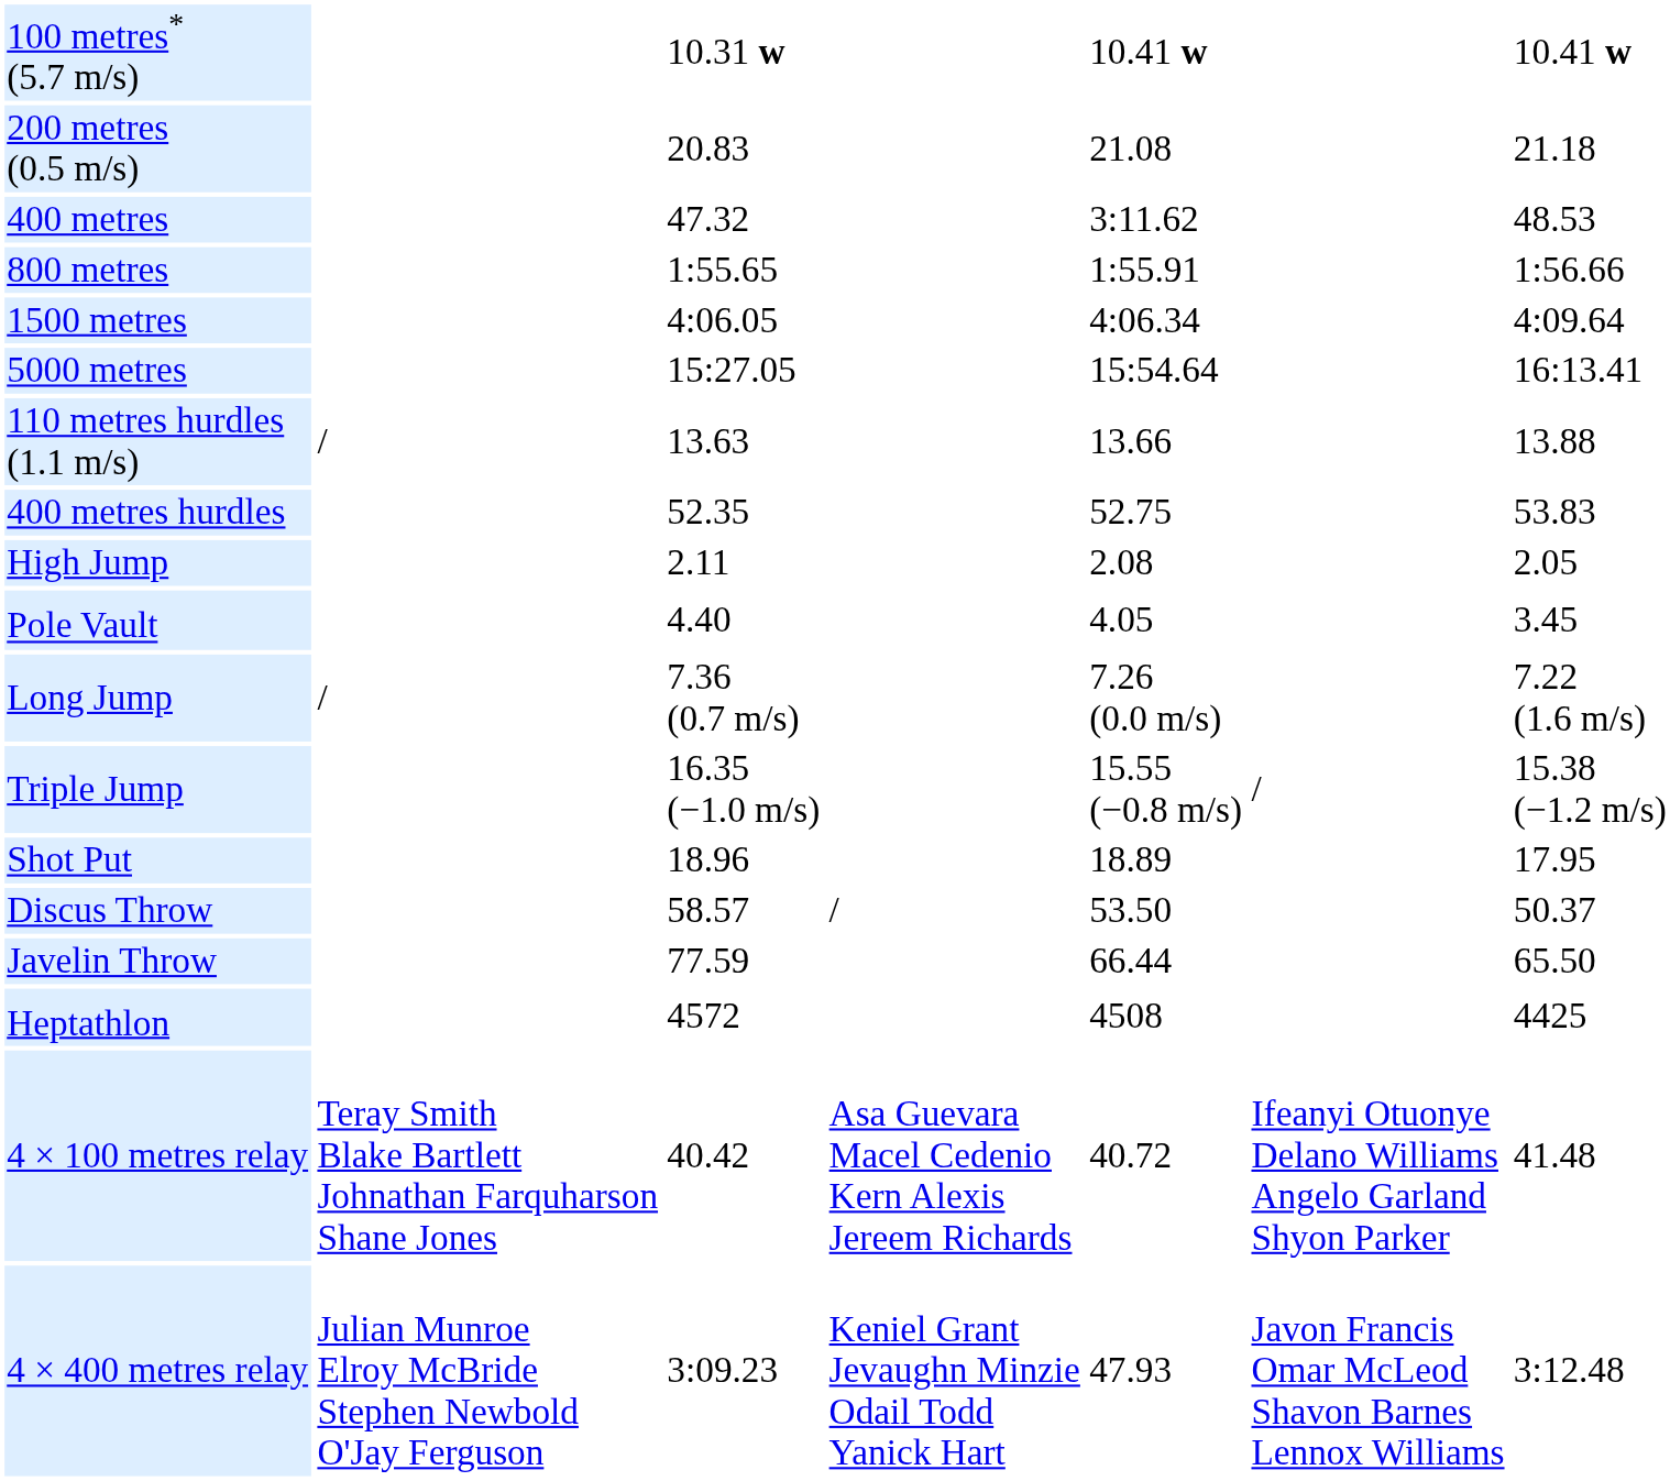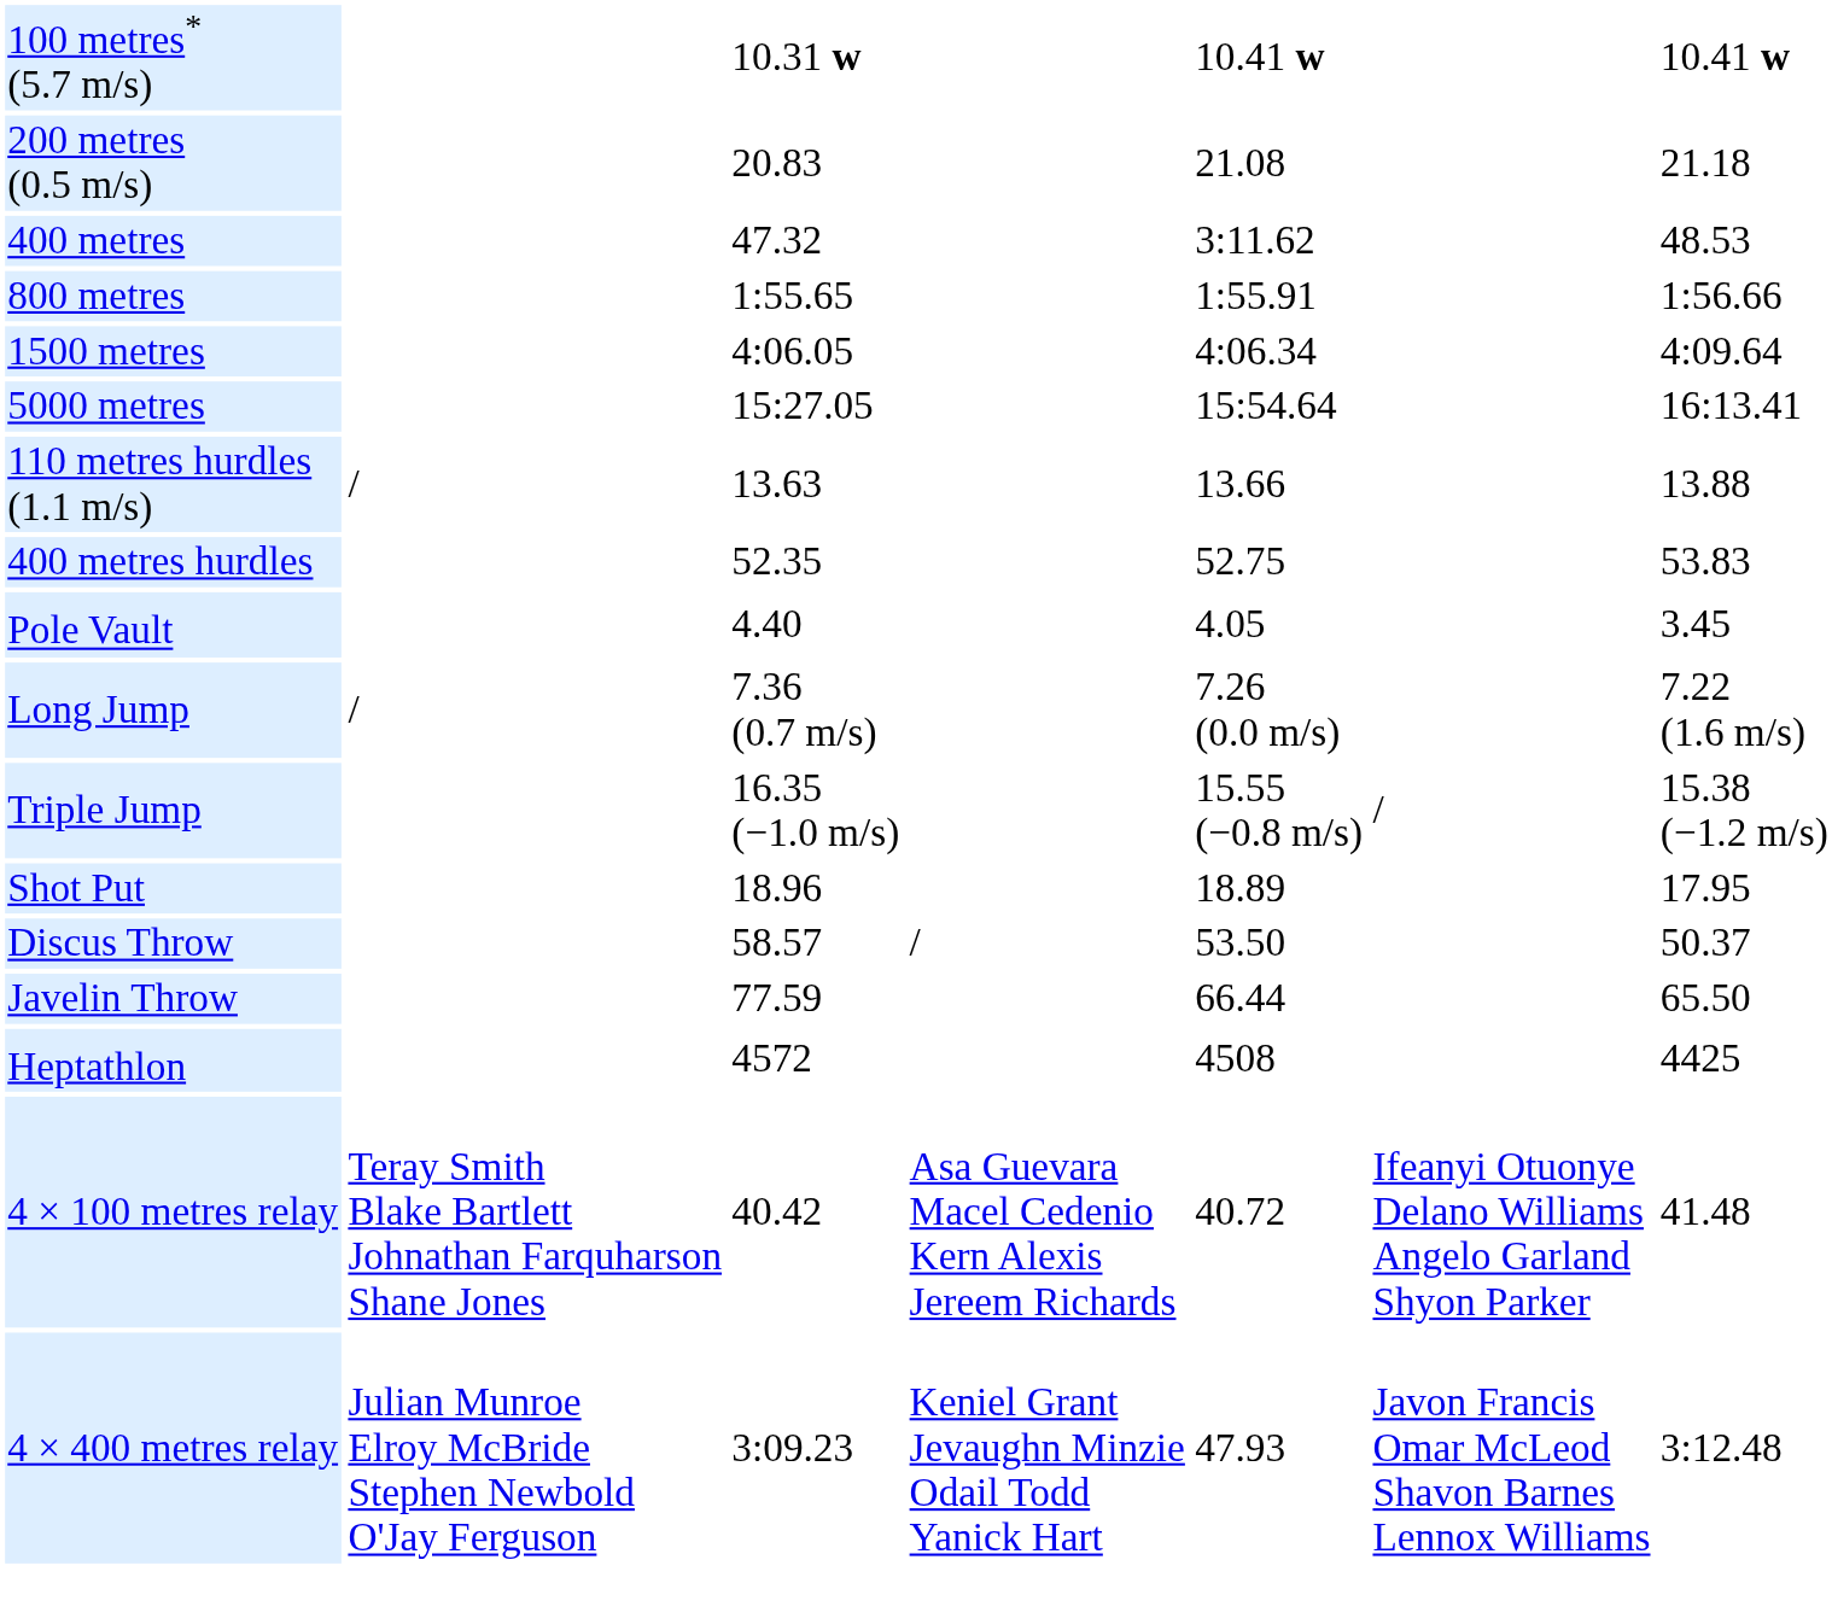- row: High Jump | 2.11 | 2.08 | 2.05
